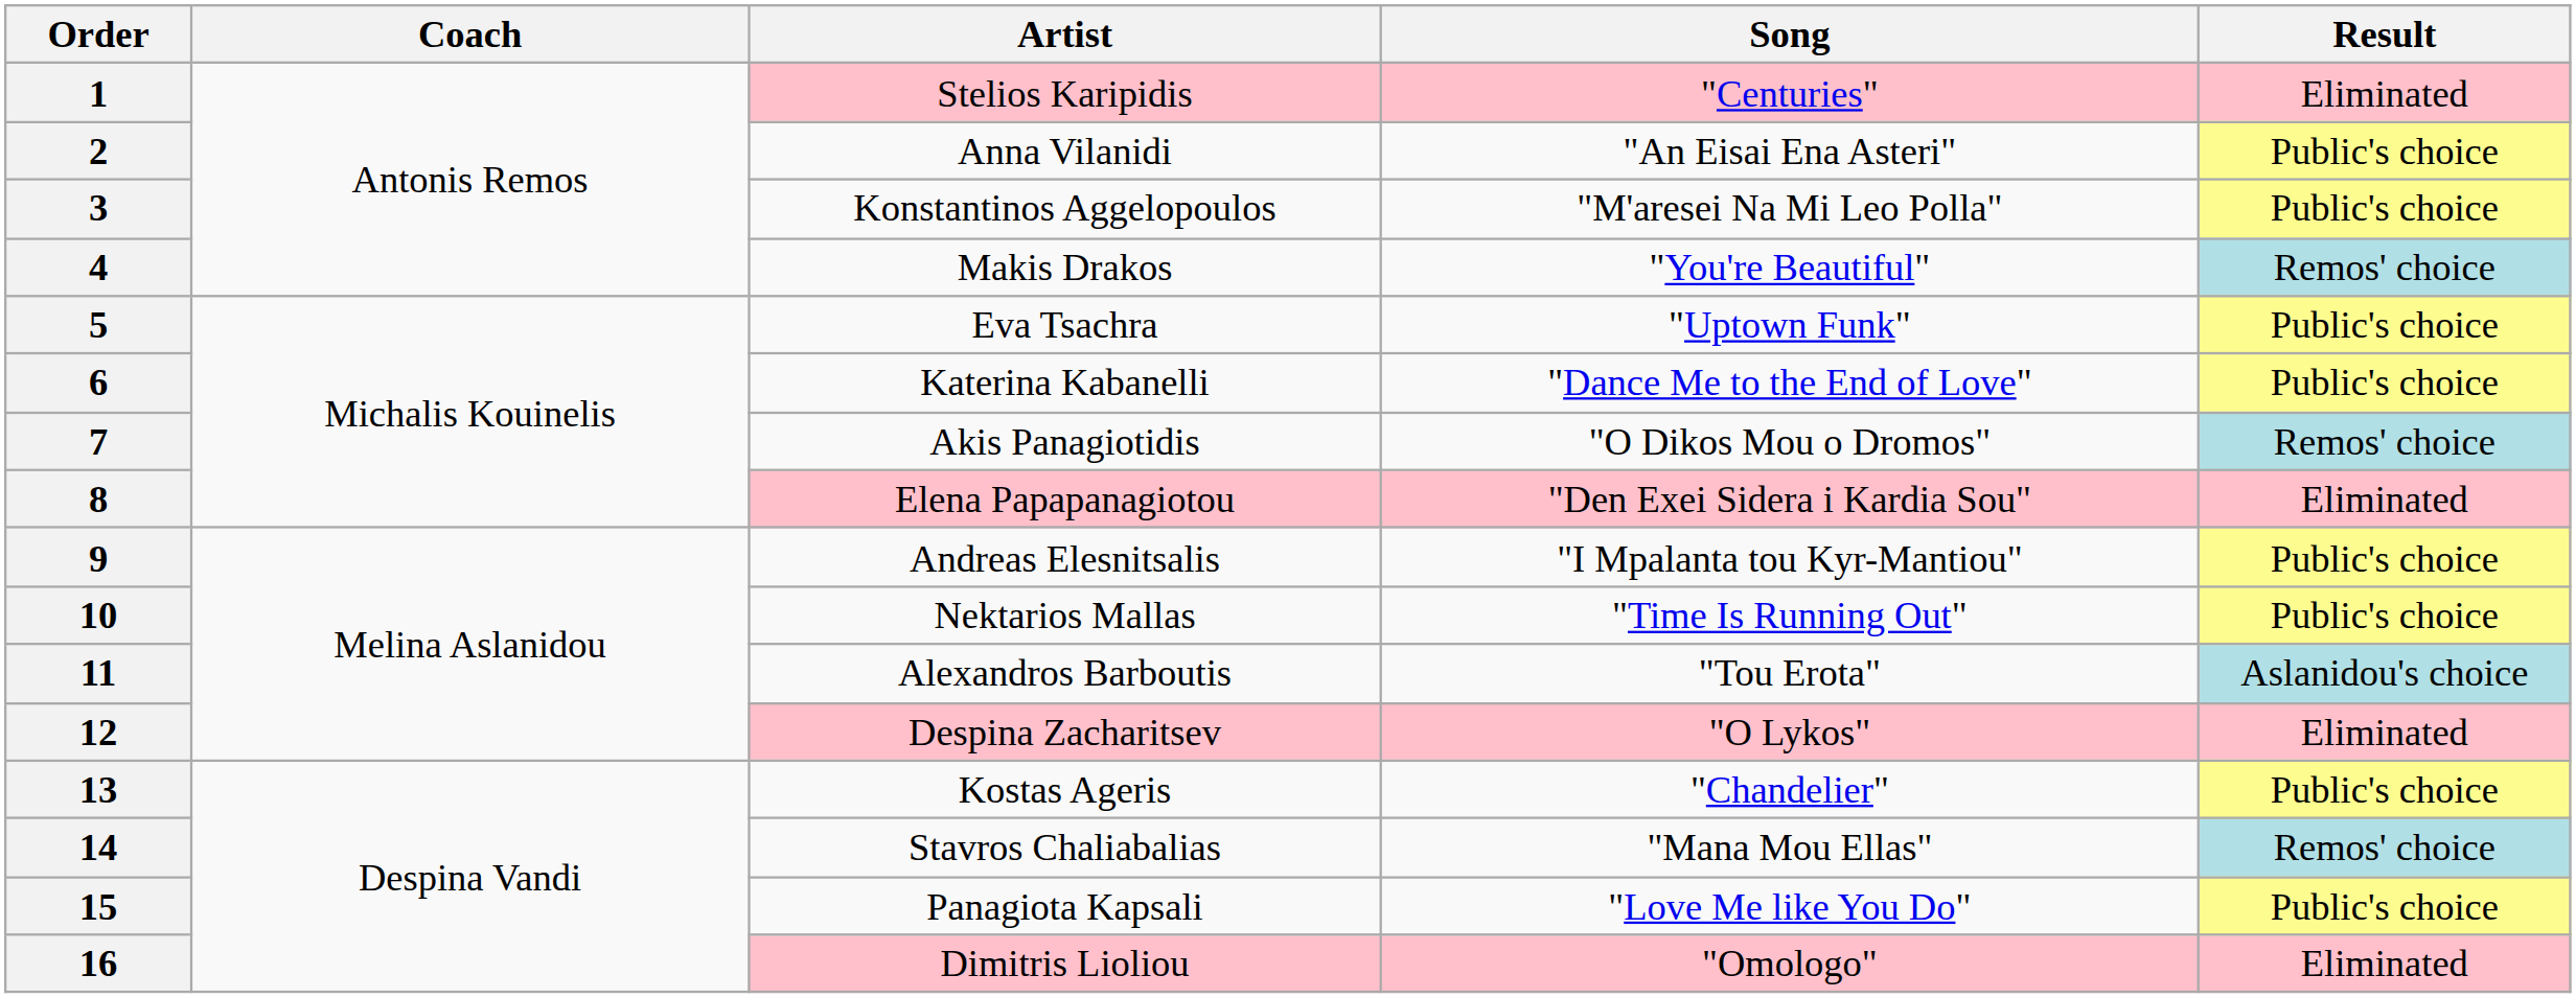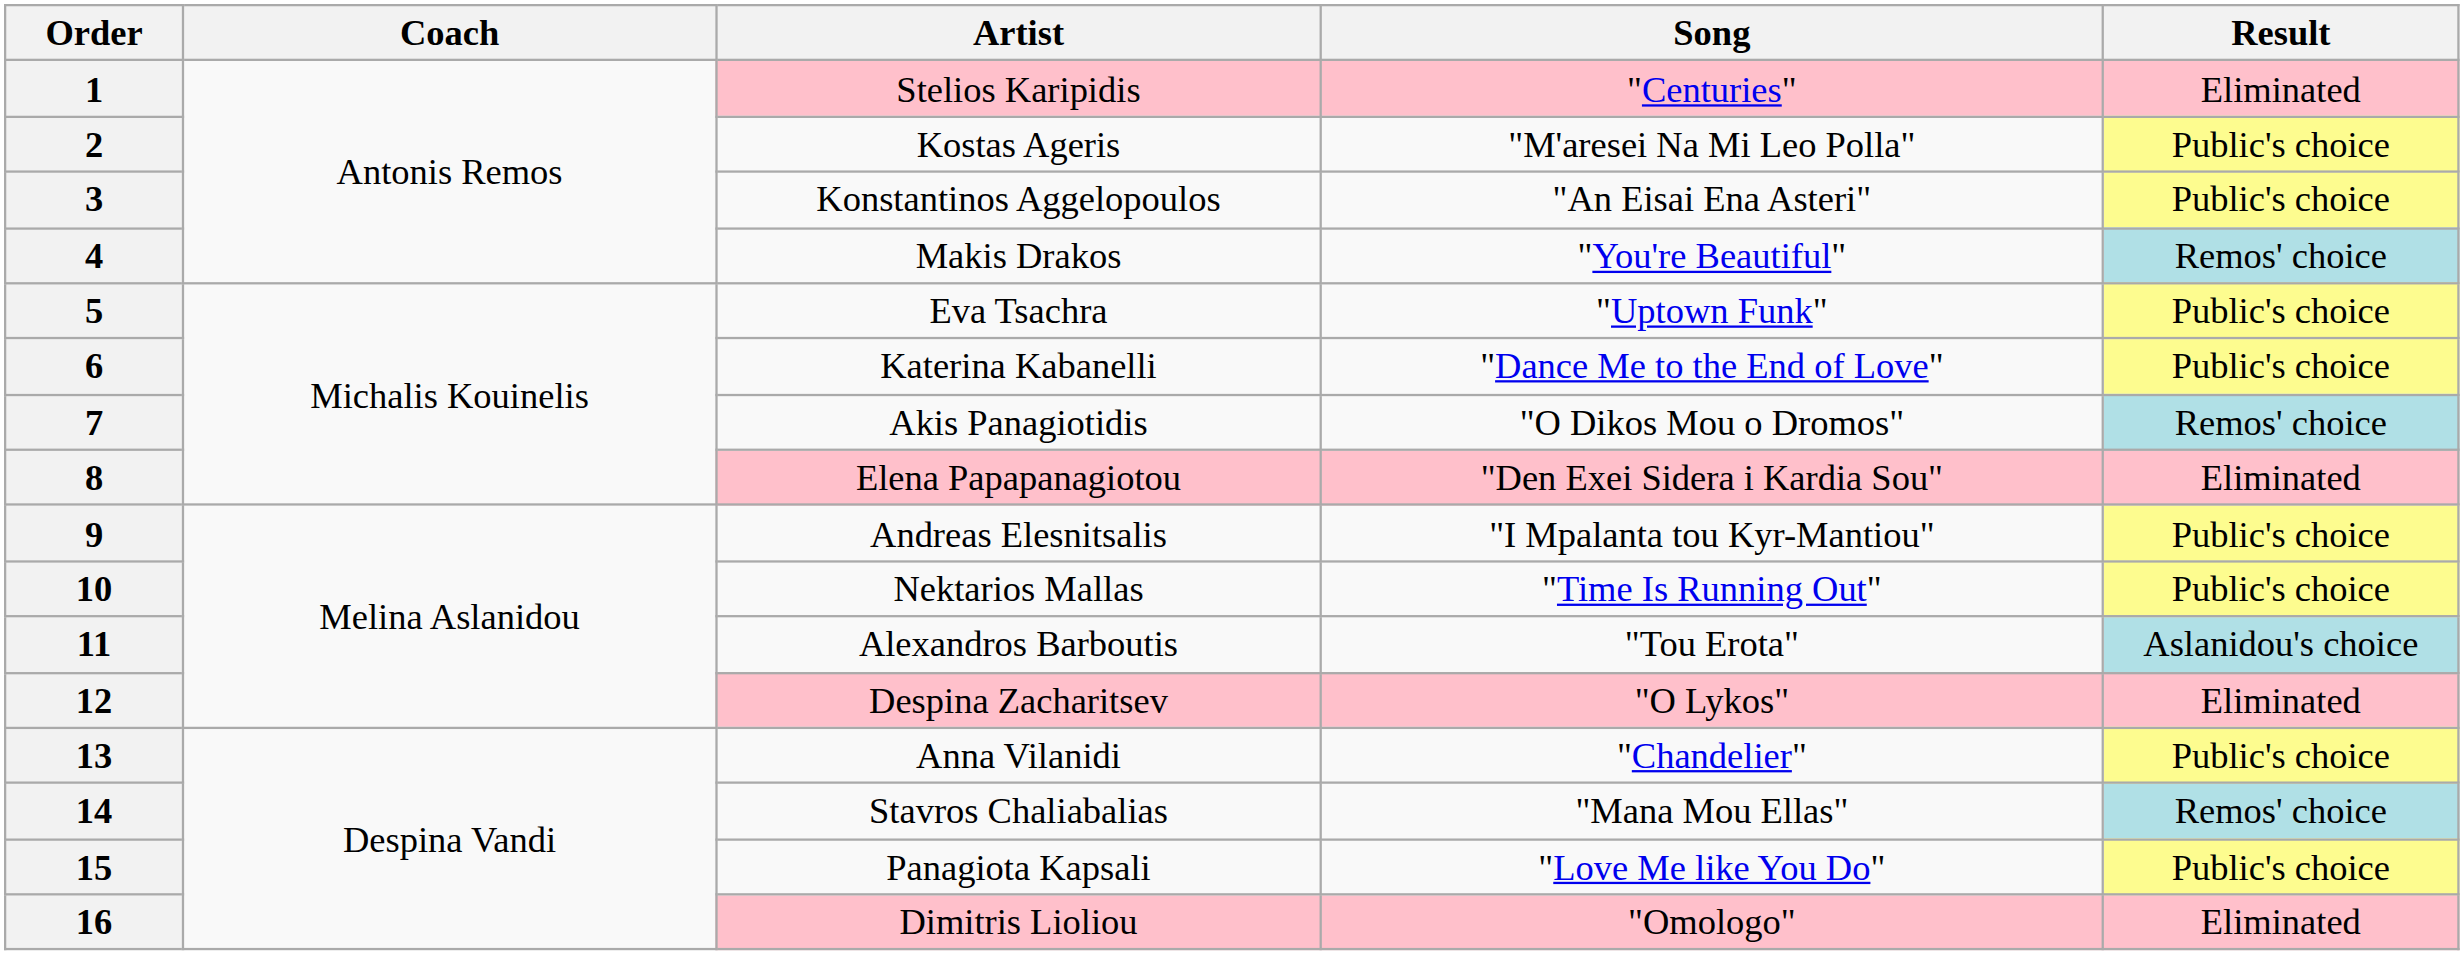2 | Artist: Anna Vilanidi -> Kostas Ageris
2 | Song: "An Eisai Ena Asteri" -> "M'aresei Na Mi Leo Polla"
3 | Song: "M'aresei Na Mi Leo Polla" -> "An Eisai Ena Asteri"
13 | Artist: Kostas Ageris -> Anna Vilanidi
